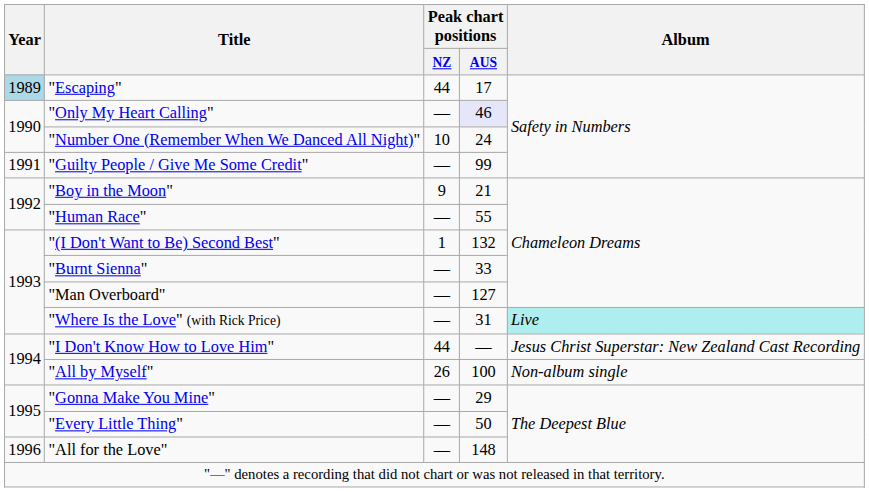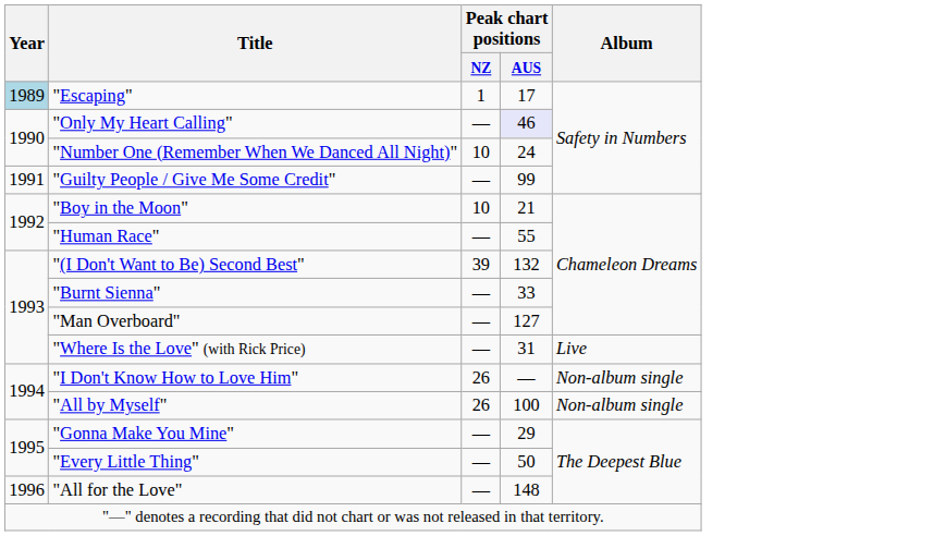"Escaping" | Peak chart positions / NZ: 44 -> 1
"Boy in the Moon" | Peak chart positions / NZ: 9 -> 10
"(I Don't Want to Be) Second Best" | Peak chart positions / NZ: 1 -> 39
"Where Is the Love" (with Rick Price) | Album: paleturquoise background -> no background
"I Don't Know How to Love Him" | Peak chart positions / NZ: 44 -> 26
"I Don't Know How to Love Him" | Album: Jesus Christ Superstar: New Zealand Cast Recording -> Non-album single
